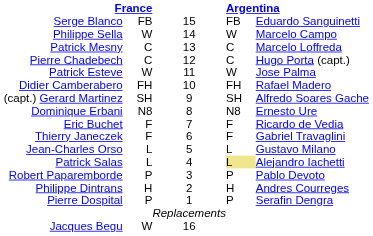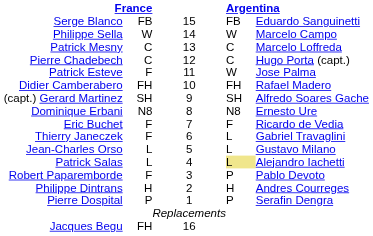Patrick Esteve | column 2: W -> F
Thierry Janeczek | column 4: F -> L
Robert Paparemborde | column 2: P -> F
Jacques Begu | column 2: W -> FH
